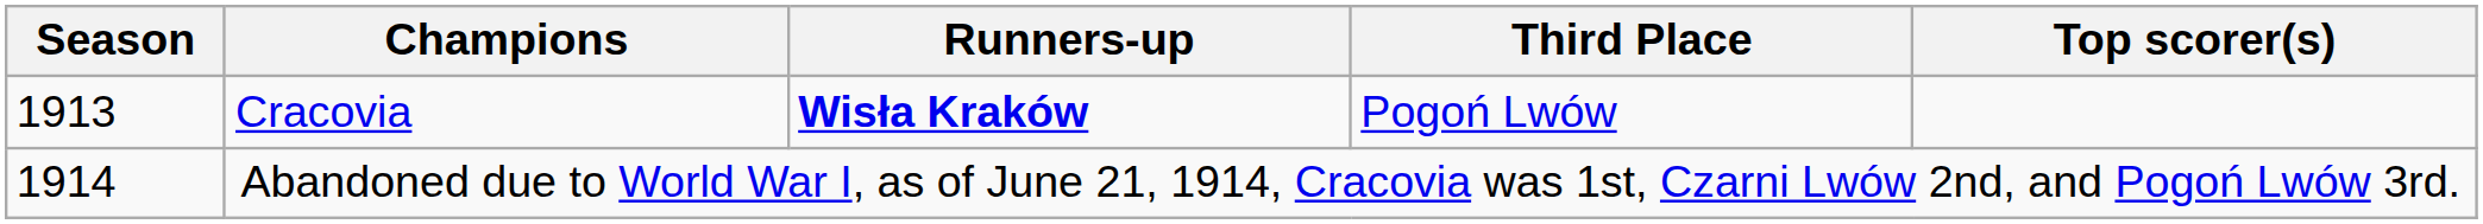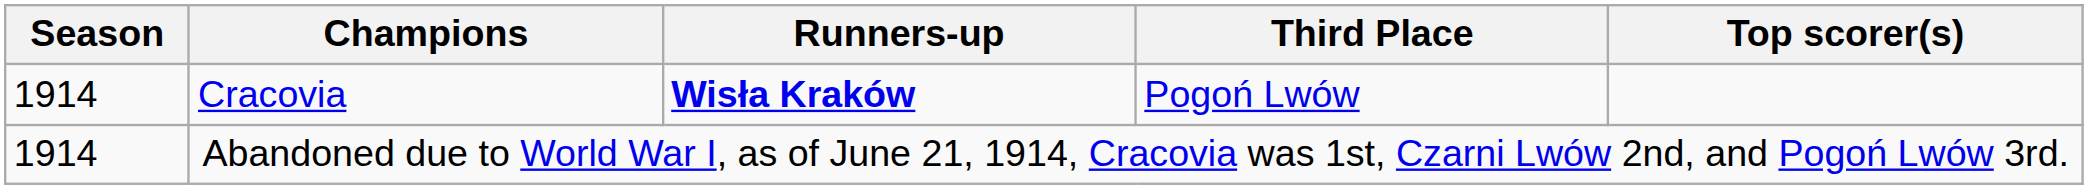Cracovia | Season: 1913 -> 1914
